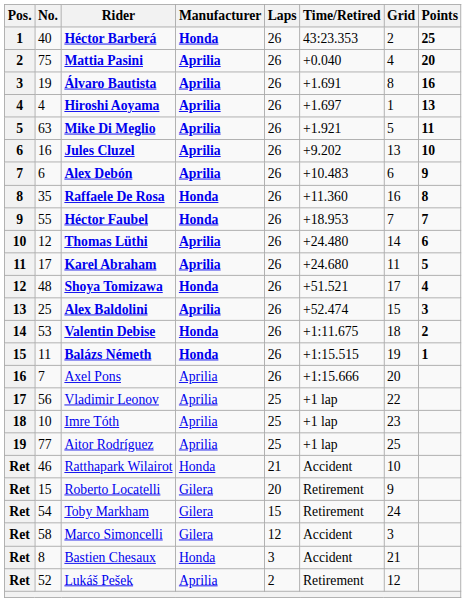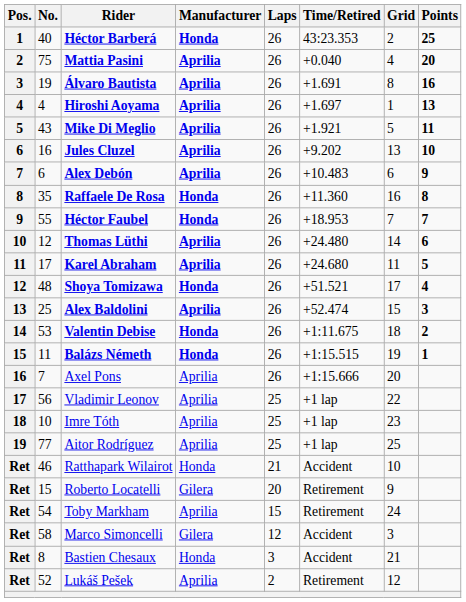Mike Di Meglio | No.: 63 -> 43
Toby Markham | Manufacturer: Gilera -> Aprilia
